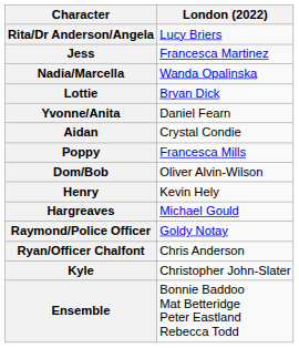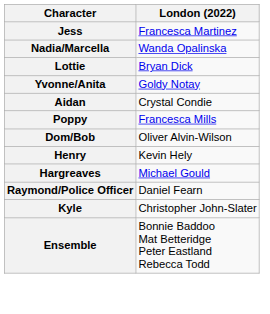- row: Rita/Dr Anderson/Angela | Lucy Briers
Yvonne/Anita | London (2022): Daniel Fearn -> Goldy Notay
Raymond/Police Officer | London (2022): Goldy Notay -> Daniel Fearn
- row: Ryan/Officer Chalfont | Chris Anderson
